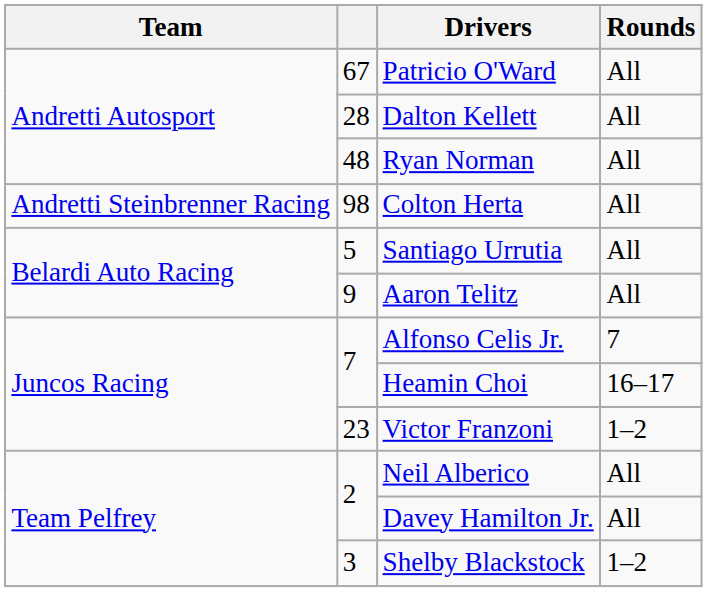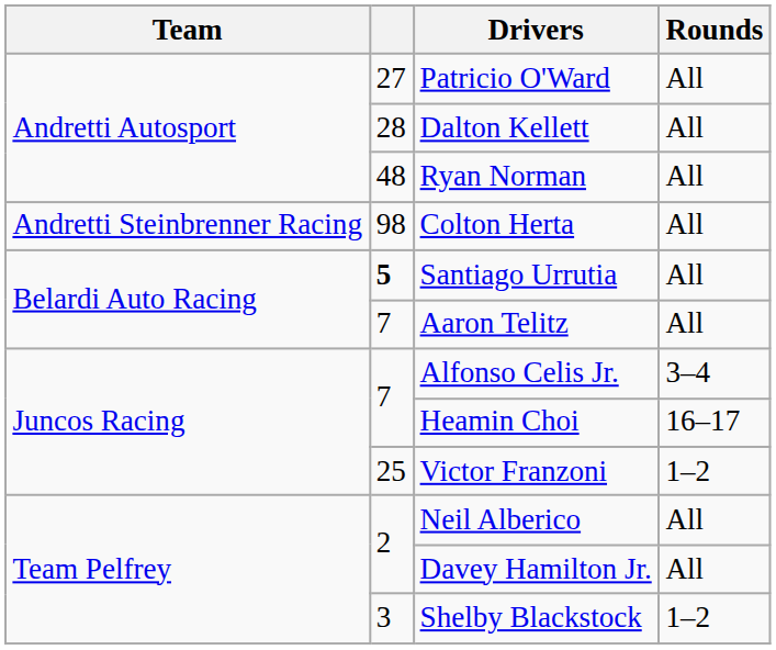Patricio O'Ward | column 2: 67 -> 27
Santiago Urrutia | column 2: normal -> bold
Aaron Telitz | column 2: 9 -> 7
Alfonso Celis Jr. | Rounds: 7 -> 3–4
Victor Franzoni | column 2: 23 -> 25
